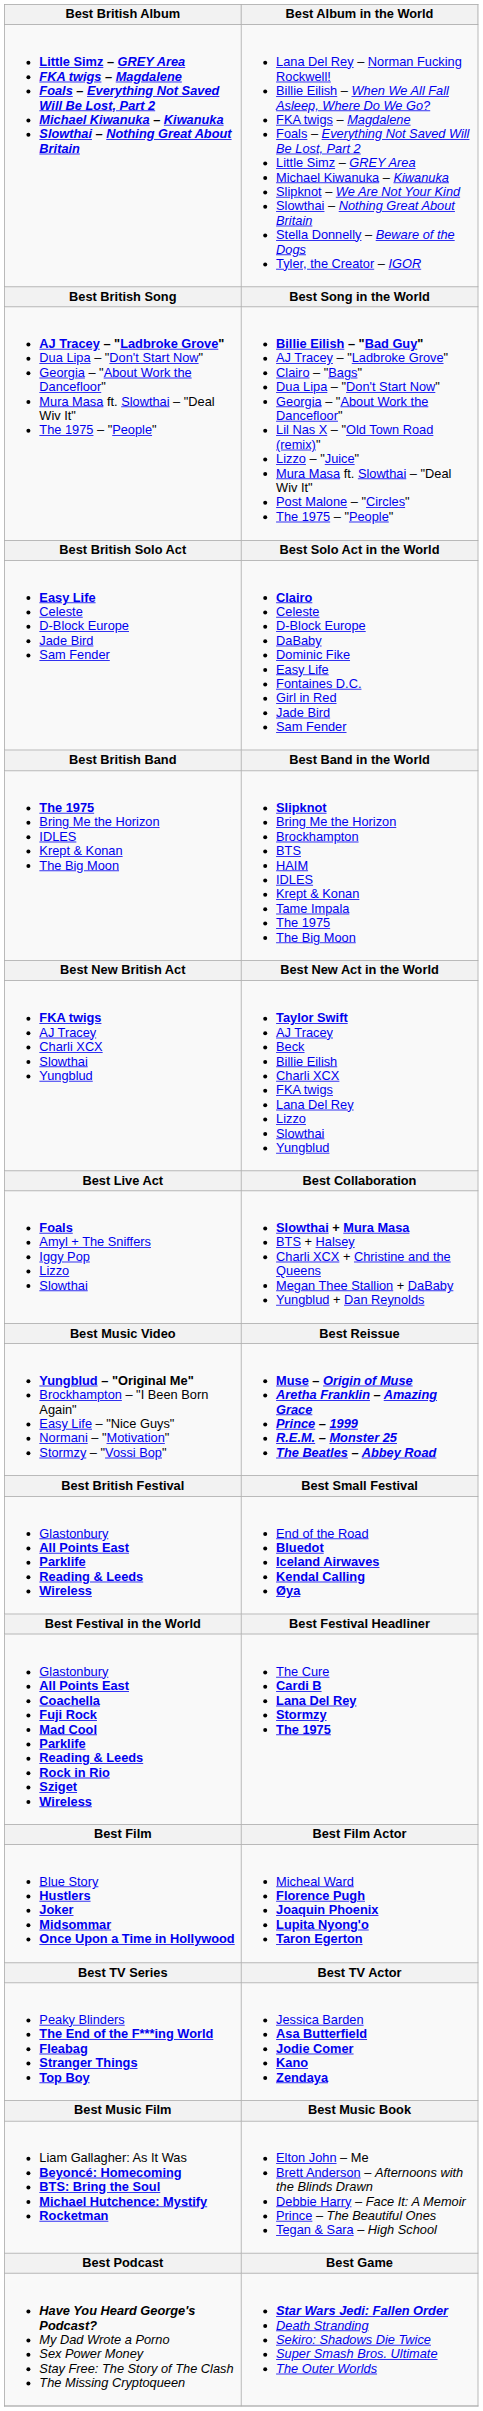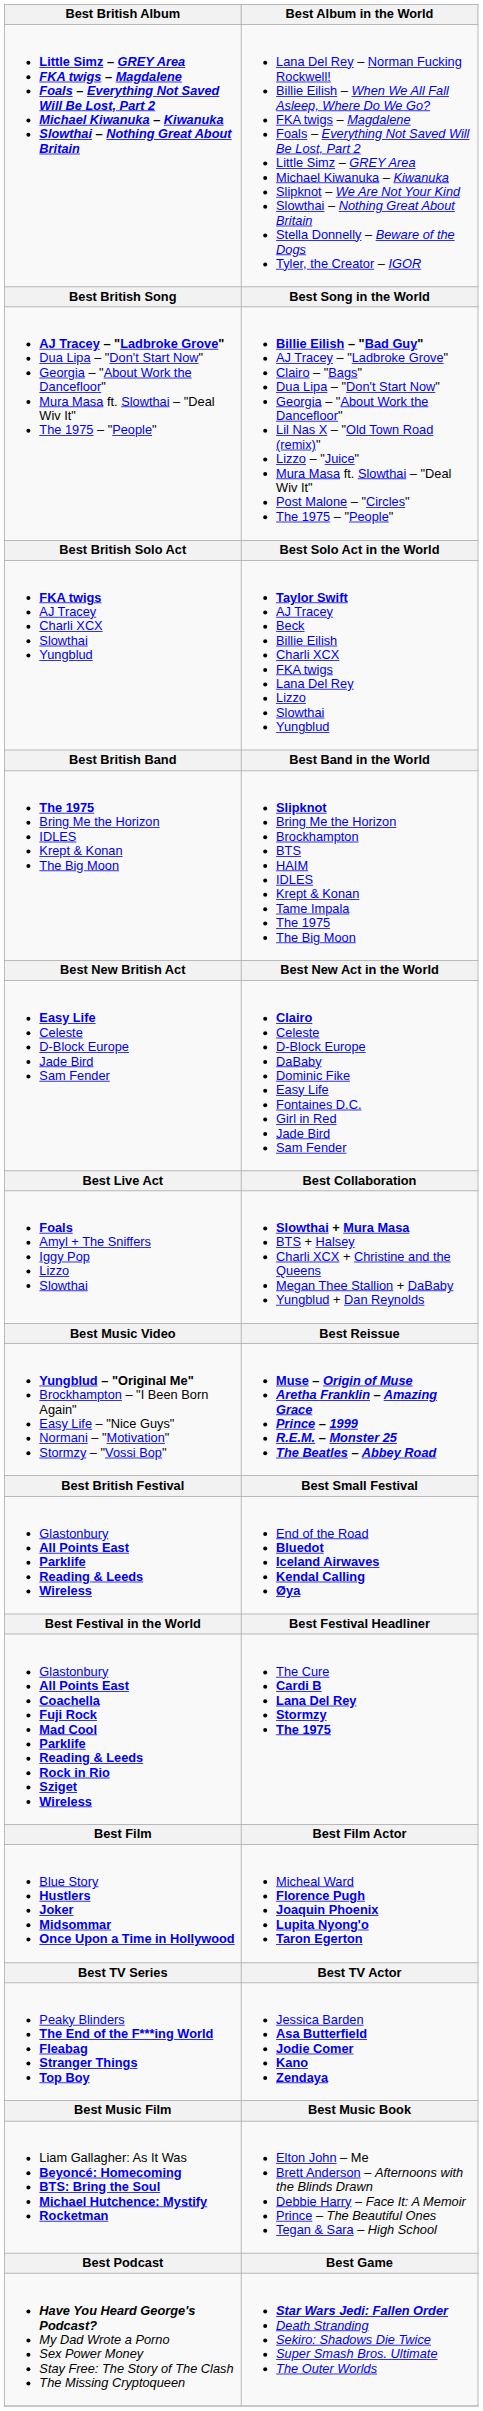rows swapped: FKA twigs AJ Tracey Charli XCX Slowthai Yungblud <-> Easy Life Celeste D-Block Europe Jade Bird Sam Fender
